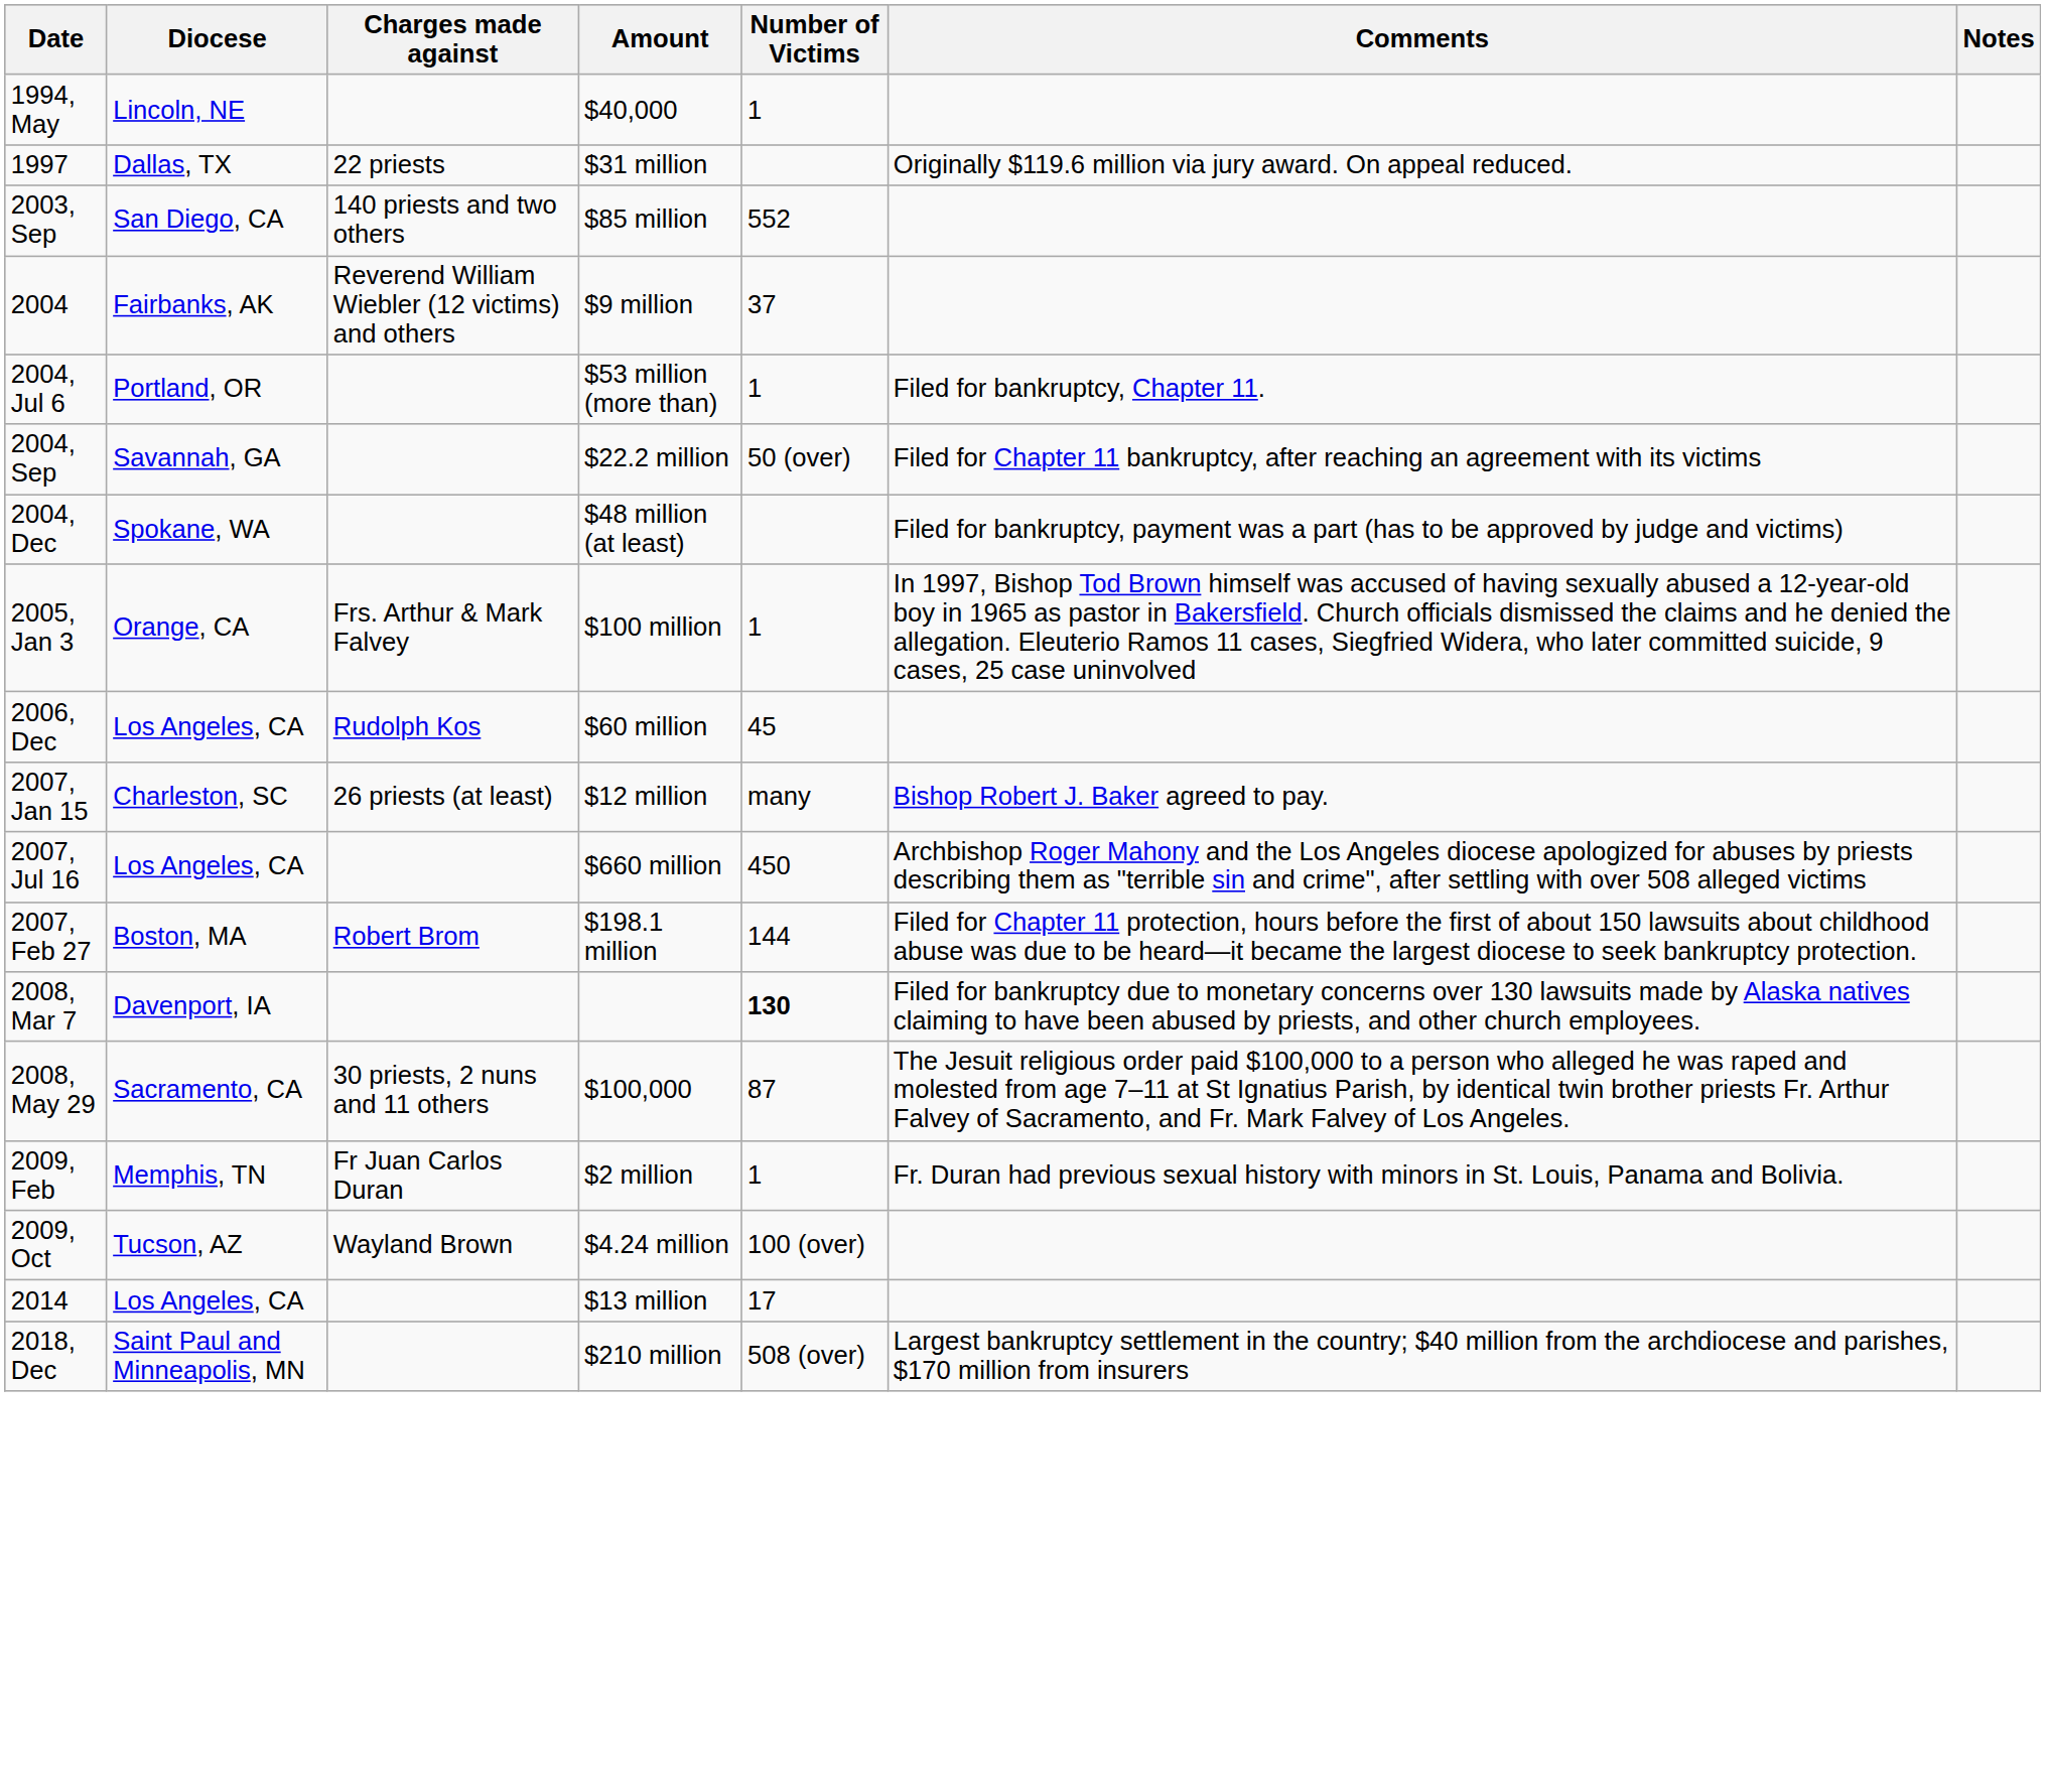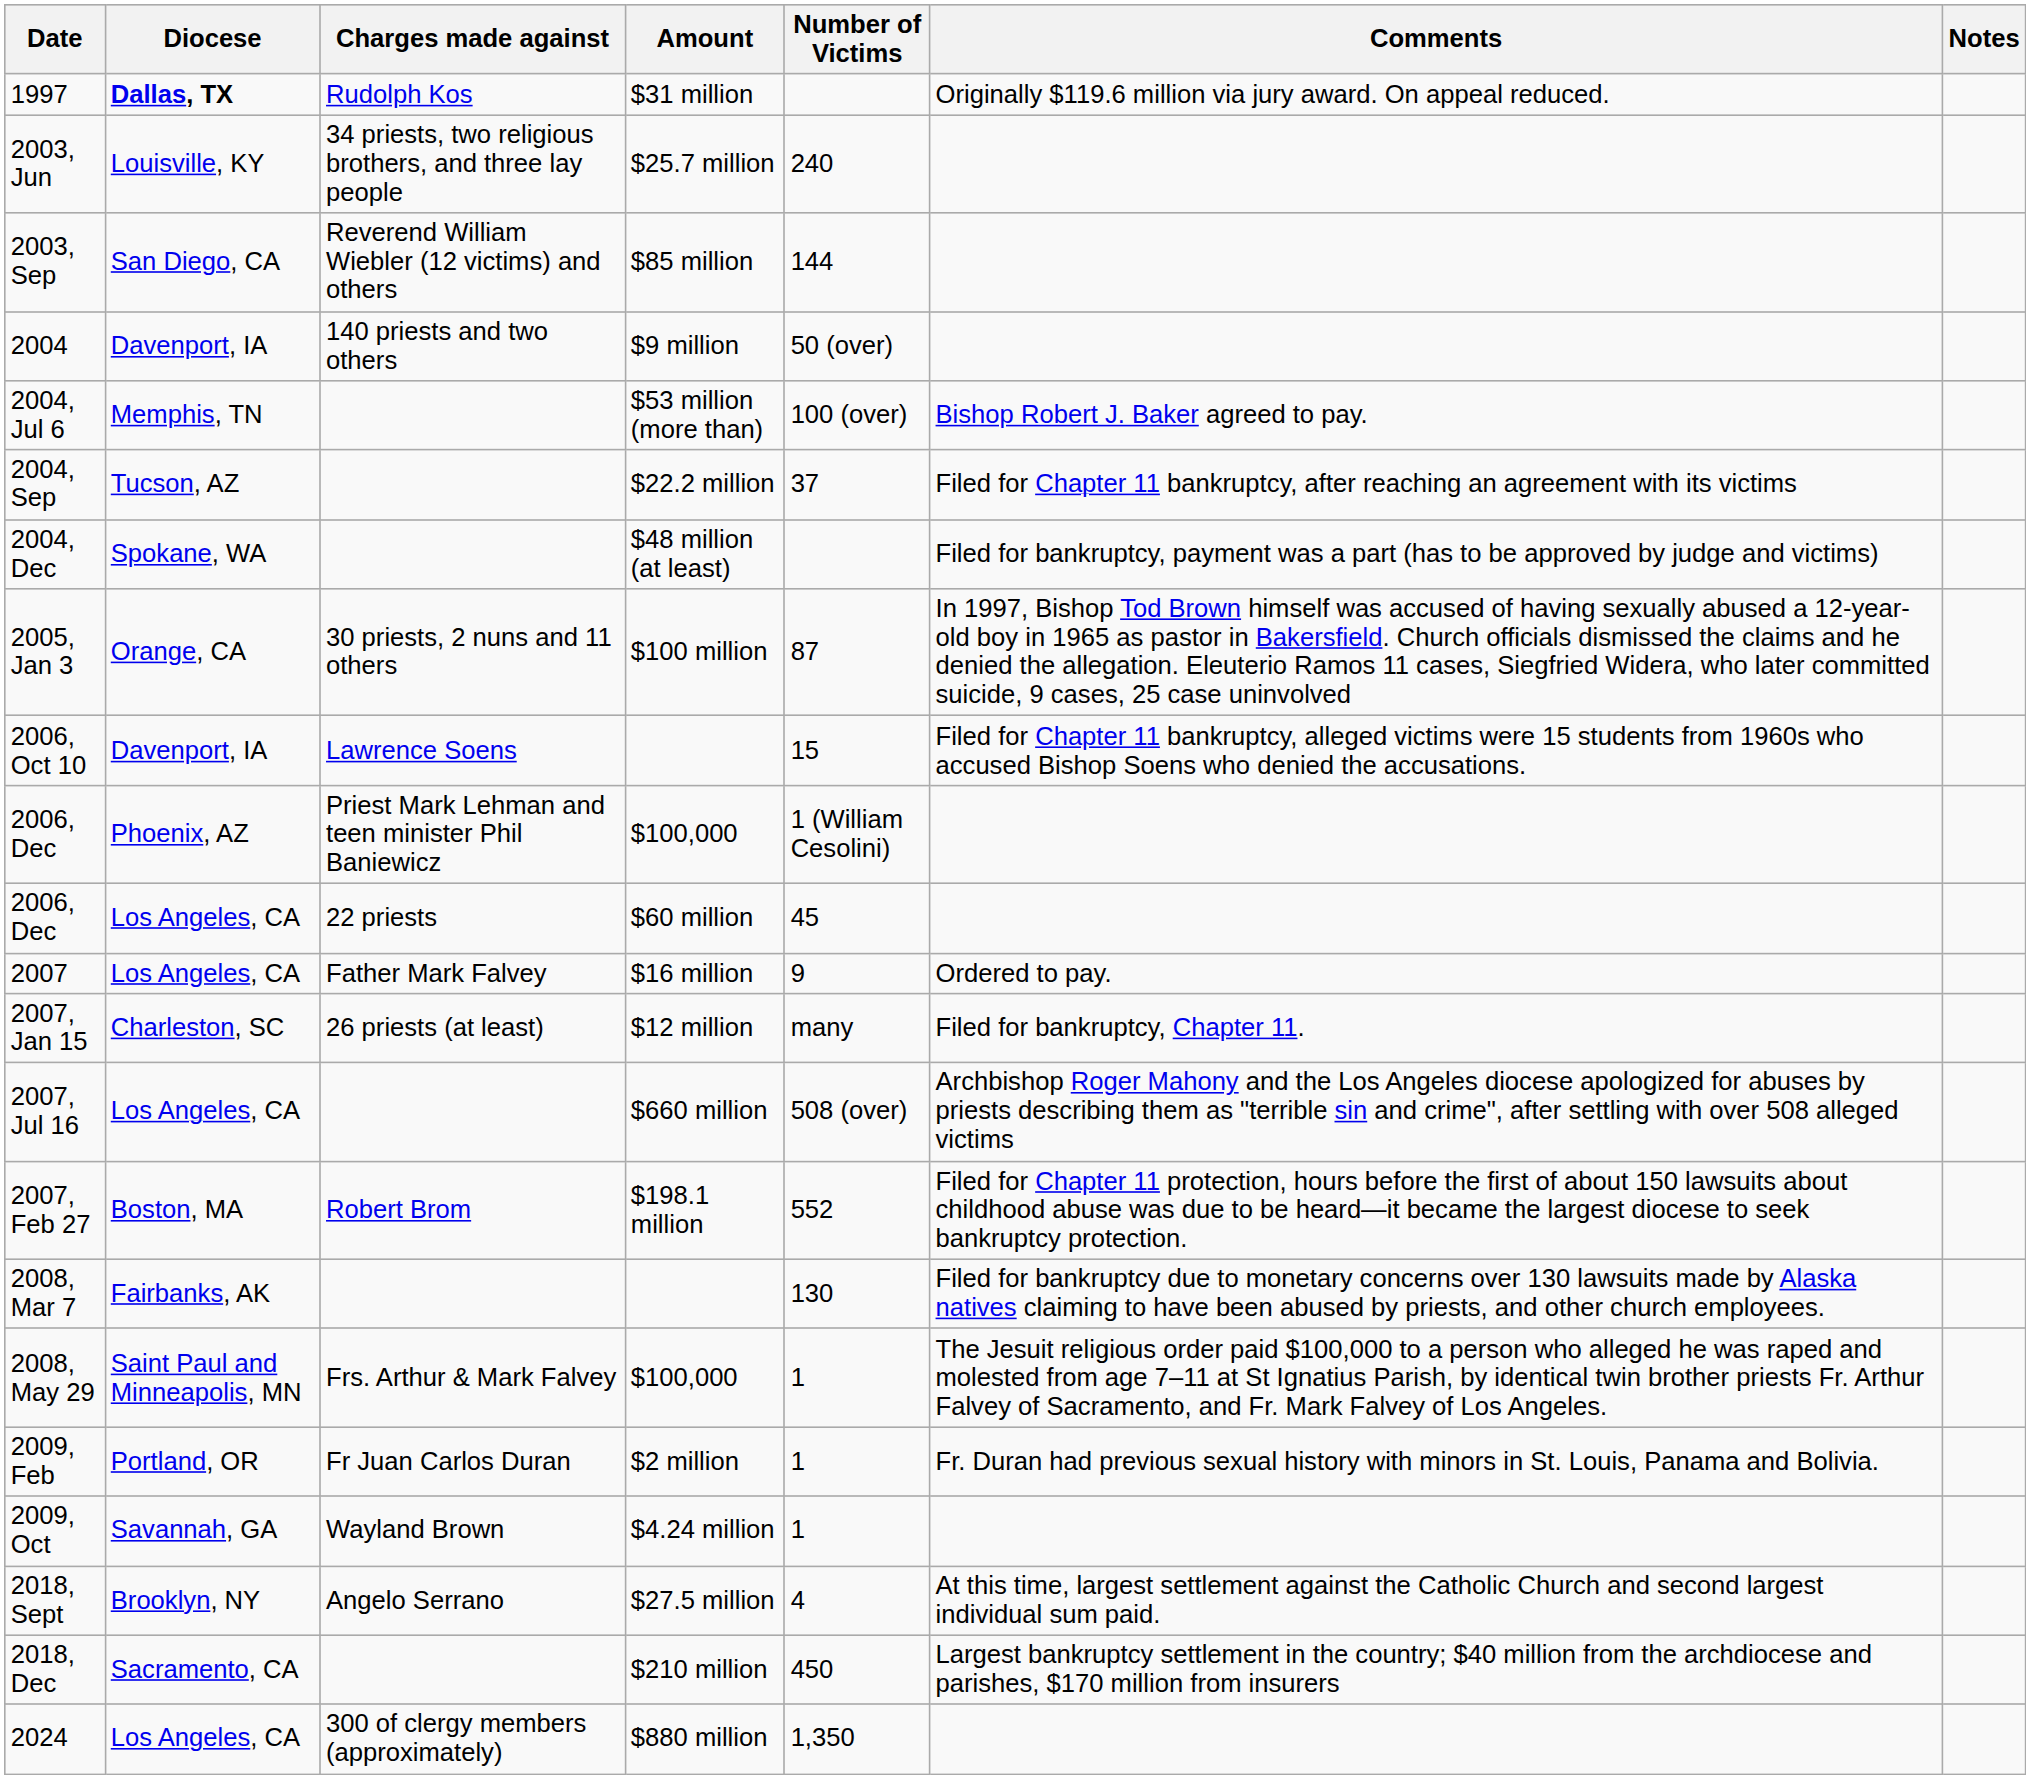- row: 1994, May | Lincoln, NE | $40,000 | 1
1997 | Diocese: normal -> bold
1997 | Charges made against: 22 priests -> Rudolph Kos
+ row: 2003, Jun | Louisville, KY | 34 priests, two religious brothers, and three lay people | $25.7 million | 240
2003, Sep | Charges made against: 140 priests and two others -> Reverend William Wiebler (12 victims) and others
2003, Sep | Number of Victims: 552 -> 144
2004 | Diocese: Fairbanks, AK -> Davenport, IA
2004 | Charges made against: Reverend William Wiebler (12 victims) and others -> 140 priests and two others
2004 | Number of Victims: 37 -> 50 (over)
2004, Jul 6 | Diocese: Portland, OR -> Memphis, TN
2004, Jul 6 | Number of Victims: 1 -> 100 (over)
2004, Jul 6 | Comments: Filed for bankruptcy, Chapter 11. -> Bishop Robert J. Baker agreed to pay.
2004, Sep | Diocese: Savannah, GA -> Tucson, AZ
2004, Sep | Number of Victims: 50 (over) -> 37
2005, Jan 3 | Charges made against: Frs. Arthur & Mark Falvey -> 30 priests, 2 nuns and 11 others
2005, Jan 3 | Number of Victims: 1 -> 87
+ row: 2006, Oct 10 | Davenport, IA | Lawrence Soens | 15 | Filed for Chapter 11 bankruptcy, alleged victims were 15 students from 1960s who accused Bishop Soens who denied the accusations.
+ row: 2006, Dec | Phoenix, AZ | Priest Mark Lehman and teen minister Phil Baniewicz | $100,000 | 1 (William Cesolini)
2006, Dec / $60 million | Charges made against: Rudolph Kos -> 22 priests
+ row: 2007 | Los Angeles, CA | Father Mark Falvey | $16 million | 9 | Ordered to pay.
2007, Jan 15 | Comments: Bishop Robert J. Baker agreed to pay. -> Filed for bankruptcy, Chapter 11.
2007, Jul 16 | Number of Victims: 450 -> 508 (over)
2007, Feb 27 | Number of Victims: 144 -> 552
2008, Mar 7 | Diocese: Davenport, IA -> Fairbanks, AK
2008, Mar 7 | Number of Victims: bold -> normal
2008, May 29 | Diocese: Sacramento, CA -> Saint Paul and Minneapolis, MN
2008, May 29 | Charges made against: 30 priests, 2 nuns and 11 others -> Frs. Arthur & Mark Falvey
2008, May 29 | Number of Victims: 87 -> 1
2009, Feb | Diocese: Memphis, TN -> Portland, OR
2009, Oct | Diocese: Tucson, AZ -> Savannah, GA
2009, Oct | Number of Victims: 100 (over) -> 1
- row: 2014 | Los Angeles, CA | $13 million | 17
+ row: 2018, Sept | Brooklyn, NY | Angelo Serrano | $27.5 million | 4 | At this time, largest settlement against the Catholic Church and second largest individual sum paid.
2018, Dec | Diocese: Saint Paul and Minneapolis, MN -> Sacramento, CA
2018, Dec | Number of Victims: 508 (over) -> 450
+ row: 2024 | Los Angeles, CA | 300 of clergy members (approximately) | $880 million | 1,350
